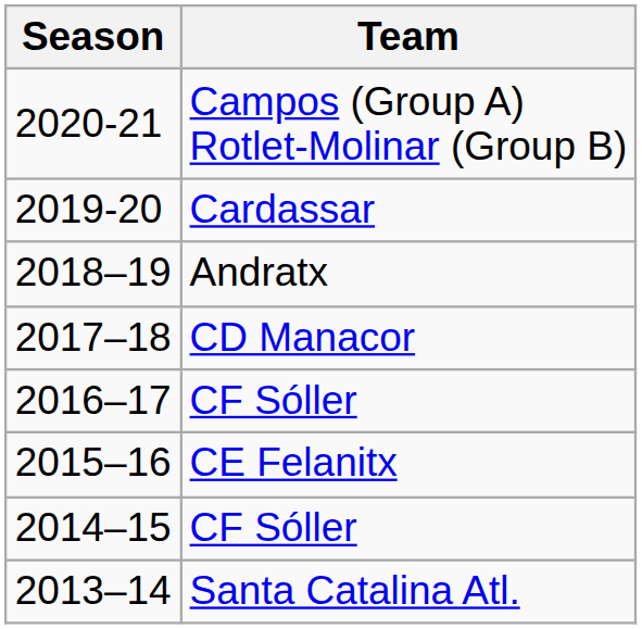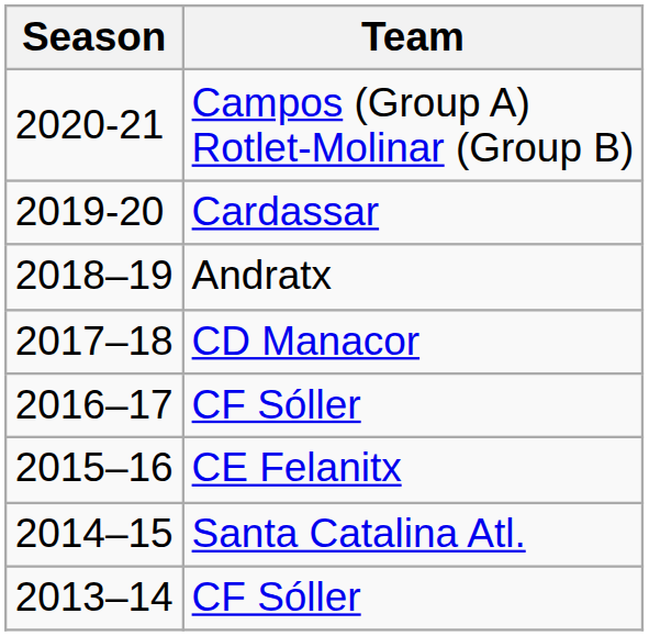2014–15 | Team: CF Sóller -> Santa Catalina Atl.
2013–14 | Team: Santa Catalina Atl. -> CF Sóller
